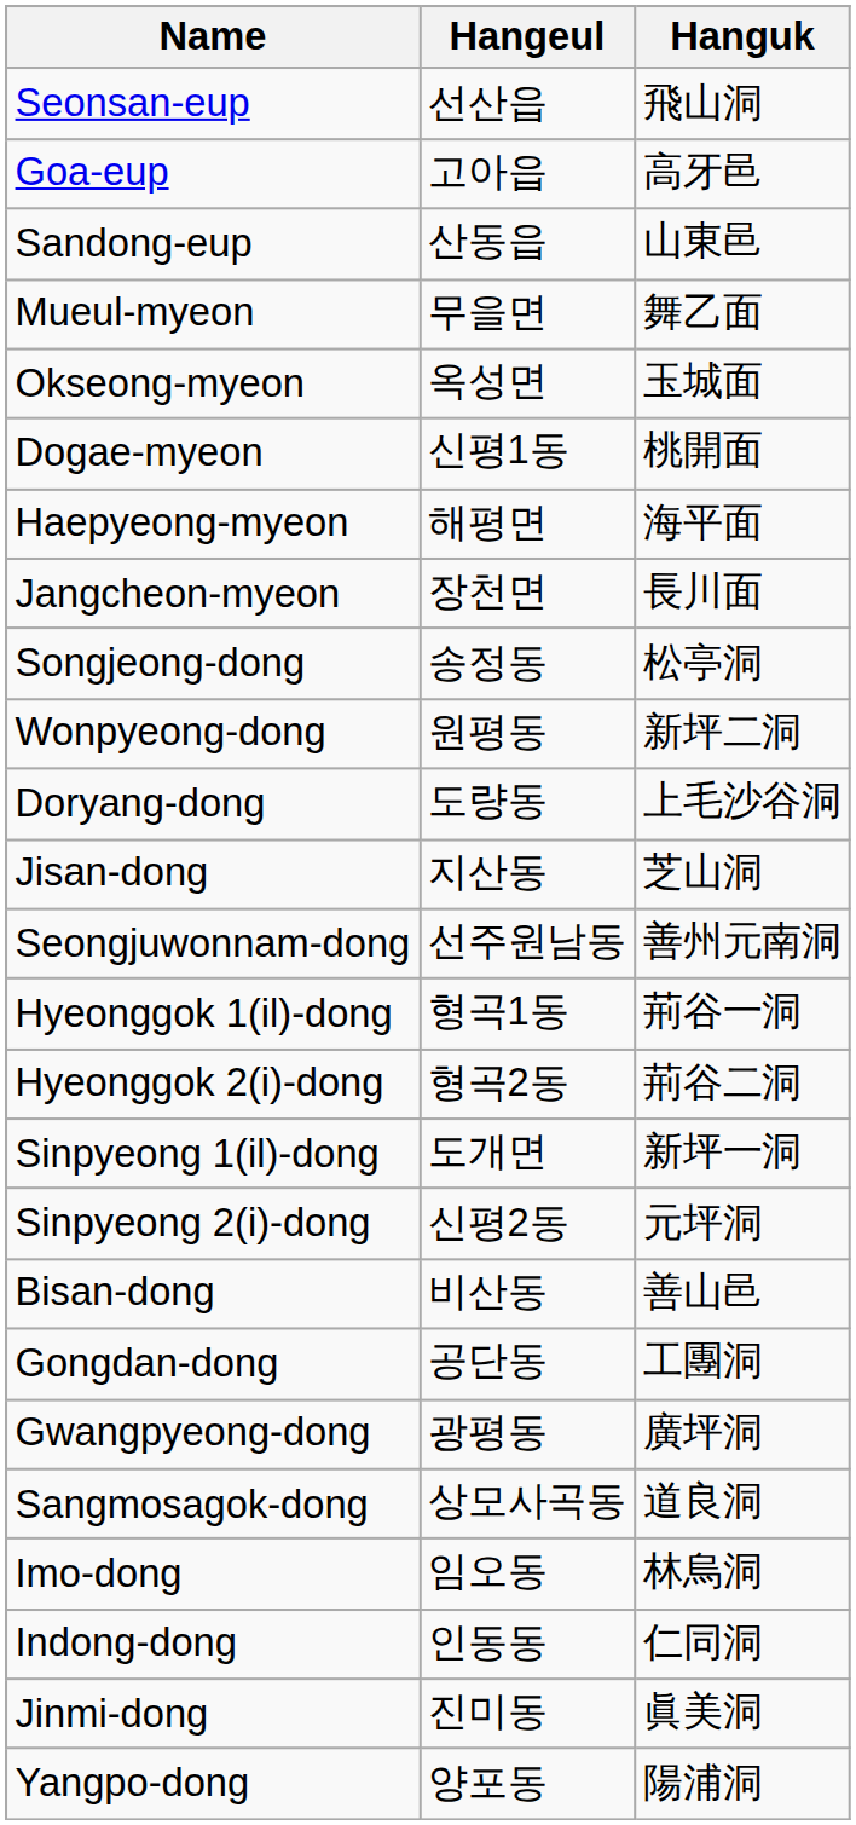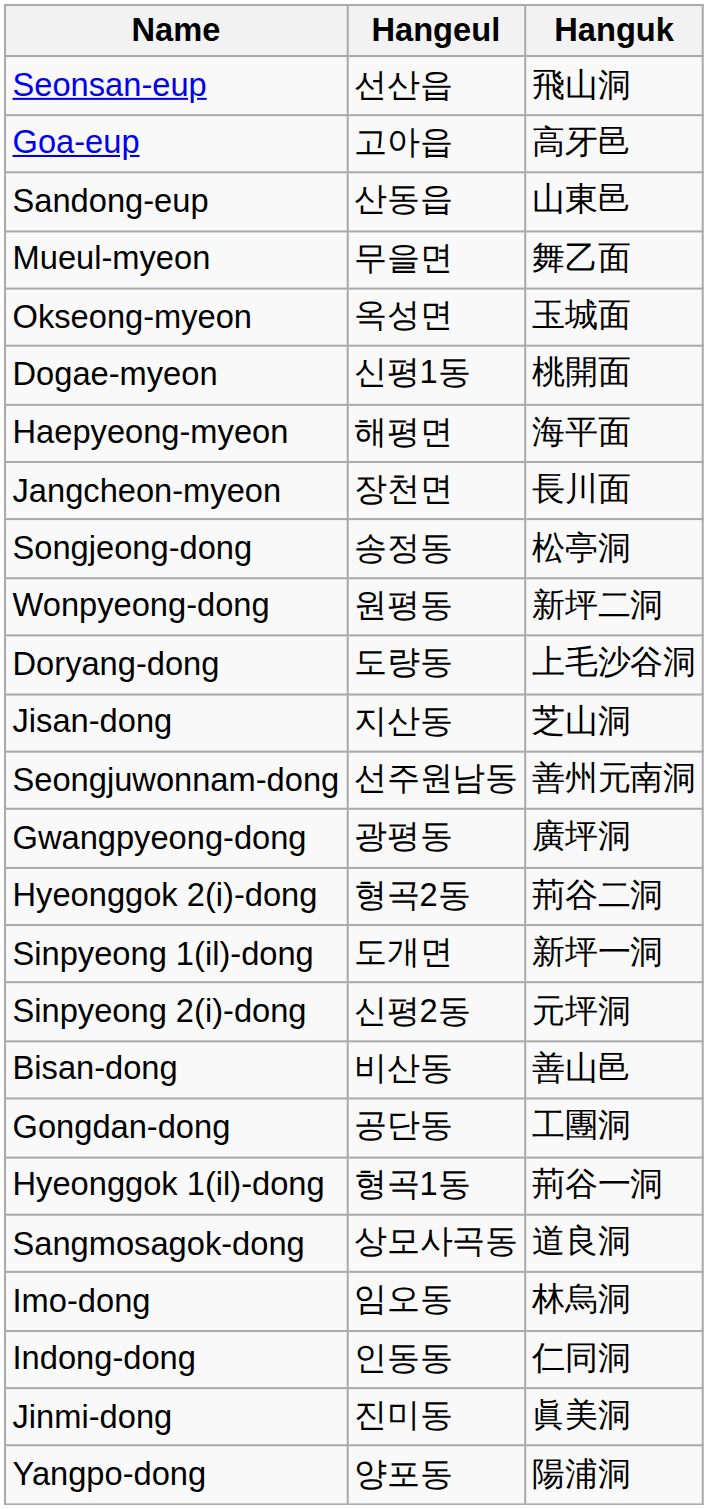rows swapped: Hyeonggok 1(il)-dong <-> Gwangpyeong-dong
